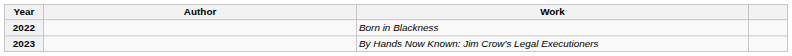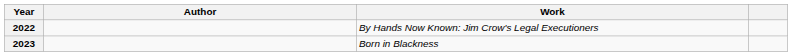2022 | Work: Born in Blackness -> By Hands Now Known: Jim Crow's Legal Executioners
2023 | Work: By Hands Now Known: Jim Crow's Legal Executioners -> Born in Blackness
